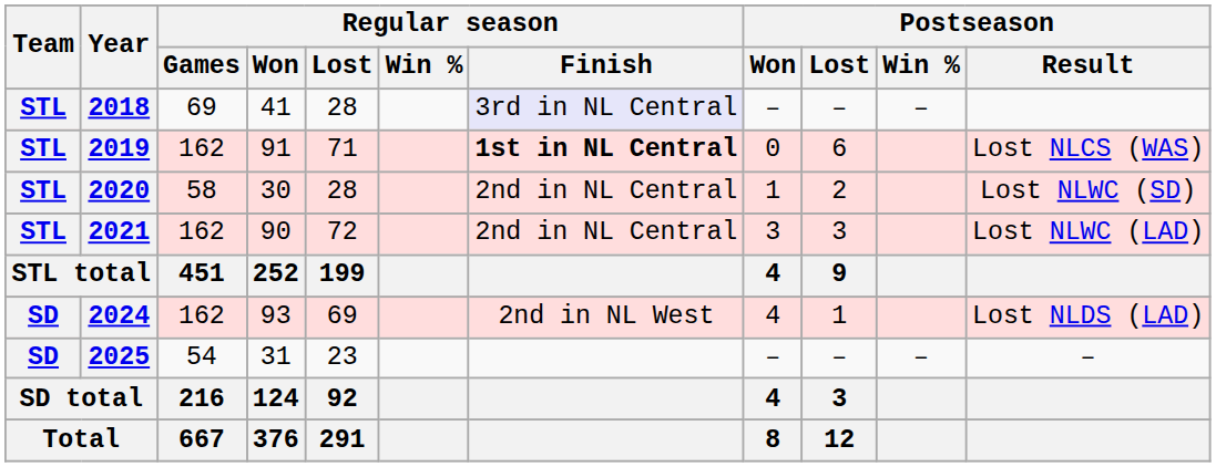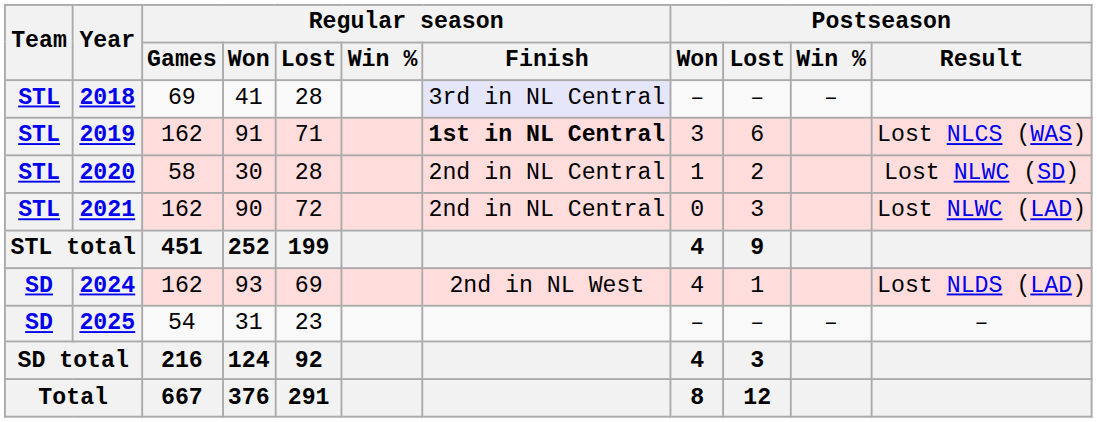2019 | Postseason / Won: 0 -> 3
2021 | Postseason / Won: 3 -> 0
